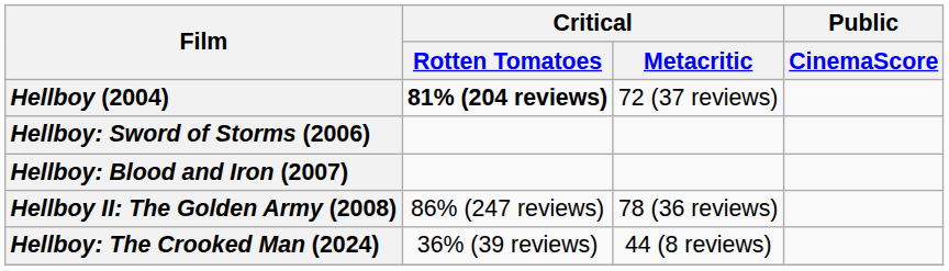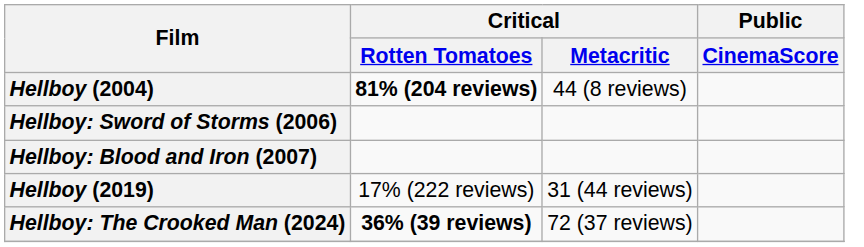Hellboy (2004) | Critical / Metacritic: 72 (37 reviews) -> 44 (8 reviews)
- row: Hellboy II: The Golden Army (2008) | 86% (247 reviews) | 78 (36 reviews)
+ row: Hellboy (2019) | 17% (222 reviews) | 31 (44 reviews)
Hellboy: The Crooked Man (2024) | Critical / Rotten Tomatoes: normal -> bold
Hellboy: The Crooked Man (2024) | Critical / Metacritic: 44 (8 reviews) -> 72 (37 reviews)
